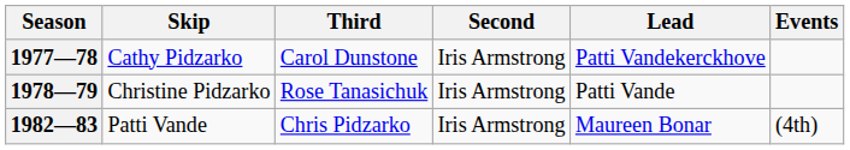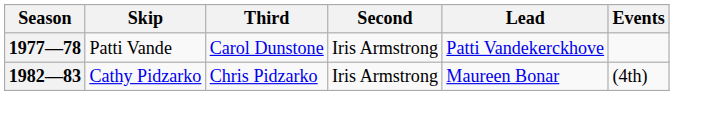1977—78 | Skip: Cathy Pidzarko -> Patti Vande
- row: 1978—79 | Christine Pidzarko | Rose Tanasichuk | Iris Armstrong | Patti Vande
1982—83 | Skip: Patti Vande -> Cathy Pidzarko
